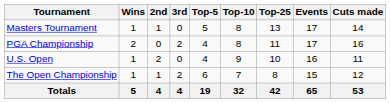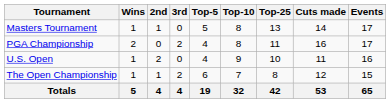columns swapped: Events <-> Cuts made
